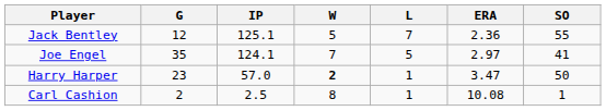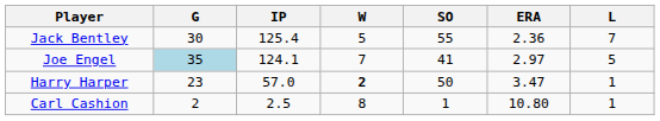columns swapped: L <-> SO
Jack Bentley | G: 12 -> 30
Jack Bentley | IP: 125.1 -> 125.4
Joe Engel | G: no background -> lightblue background
Carl Cashion | ERA: 10.08 -> 10.80
